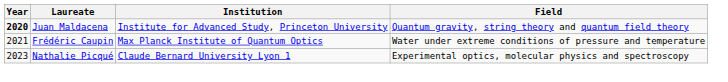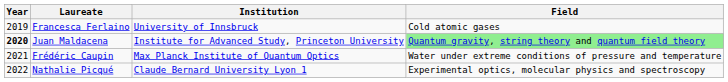+ row: 2019 | Francesca Ferlaino | University of Innsbruck | Cold atomic gases
Juan Maldacena | Field: no background -> lightgreen background
Nathalie Picqué | Year: 2023 -> 2022
